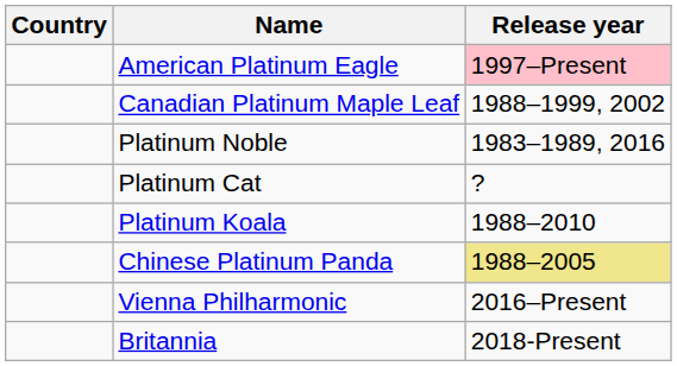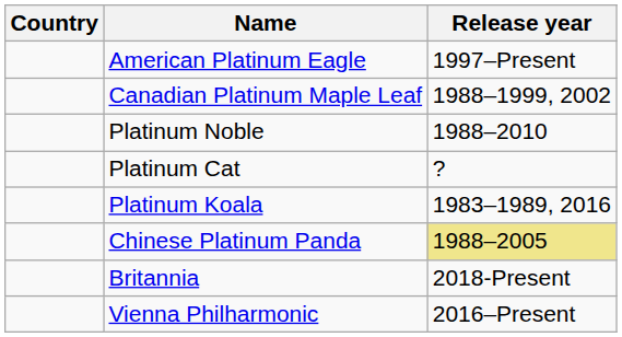American Platinum Eagle | Release year: pink background -> no background
Platinum Noble | Release year: 1983–1989, 2016 -> 1988–2010
Platinum Koala | Release year: 1988–2010 -> 1983–1989, 2016
rows swapped: Vienna Philharmonic <-> Britannia
